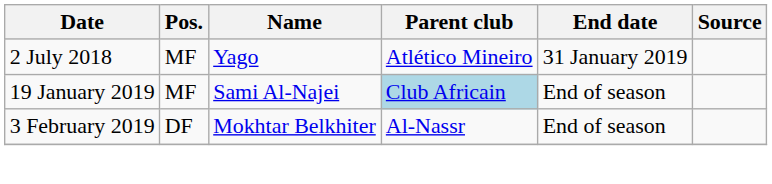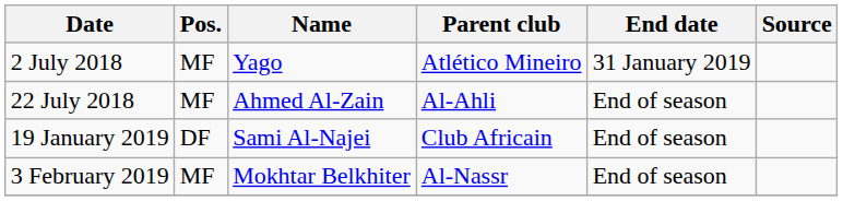+ row: 22 July 2018 | MF | Ahmed Al-Zain | Al-Ahli | End of season
19 January 2019 | Pos.: MF -> DF
19 January 2019 | Parent club: lightblue background -> no background
3 February 2019 | Pos.: DF -> MF
